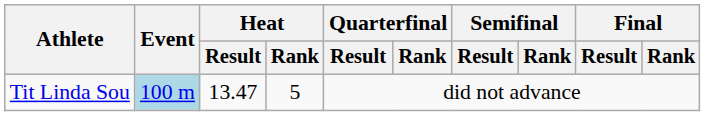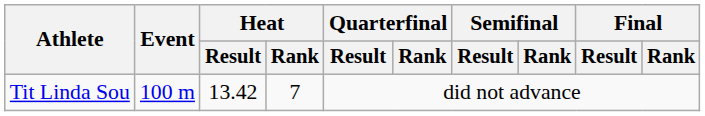Tit Linda Sou | Event: lightblue background -> no background
Tit Linda Sou | Heat / Result: 13.47 -> 13.42
Tit Linda Sou | Heat / Rank: 5 -> 7
